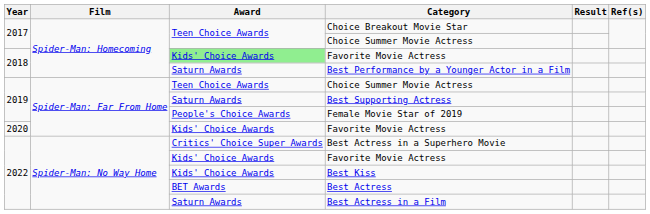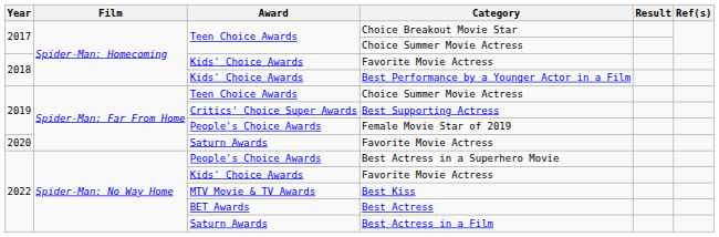2018 / Favorite Movie Actress | Award: lightgreen background -> no background
Best Performance by a Younger Actor in a Film | Award: Saturn Awards -> Kids' Choice Awards
Best Supporting Actress | Award: Saturn Awards -> Critics' Choice Super Awards
2020 / Favorite Movie Actress | Award: Kids' Choice Awards -> Saturn Awards
Best Actress in a Superhero Movie | Award: Critics' Choice Super Awards -> People's Choice Awards
Best Kiss | Award: Kids' Choice Awards -> MTV Movie & TV Awards
